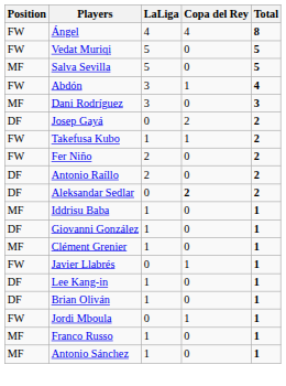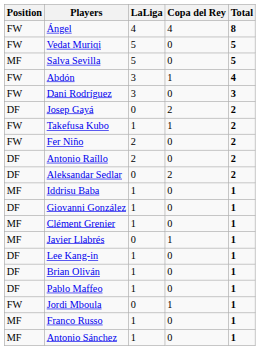Dani Rodríguez | Position: MF -> FW
Aleksandar Sedlar | Copa del Rey: bold -> normal
Javier Llabrés | Position: FW -> MF
+ row: DF | Pablo Maffeo | 1 | 0 | 1
